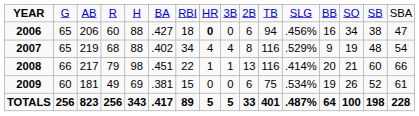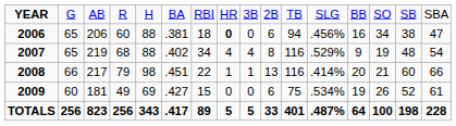2006 | column 6: .427 -> .381
2009 | column 6: .381 -> .427
